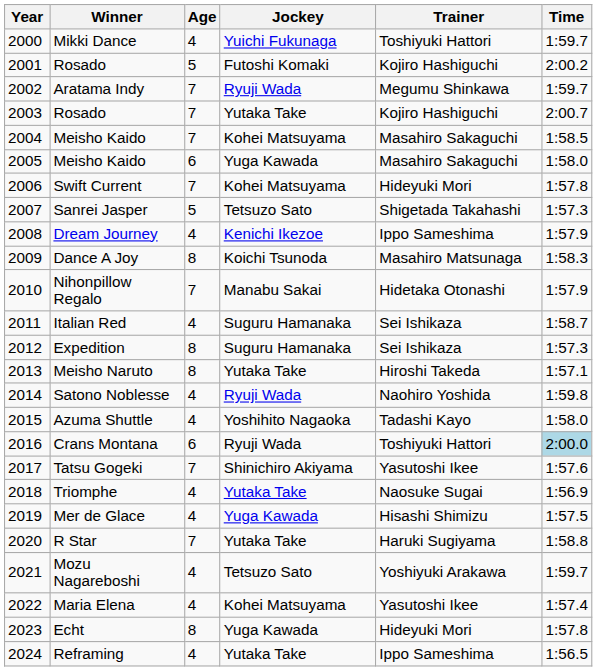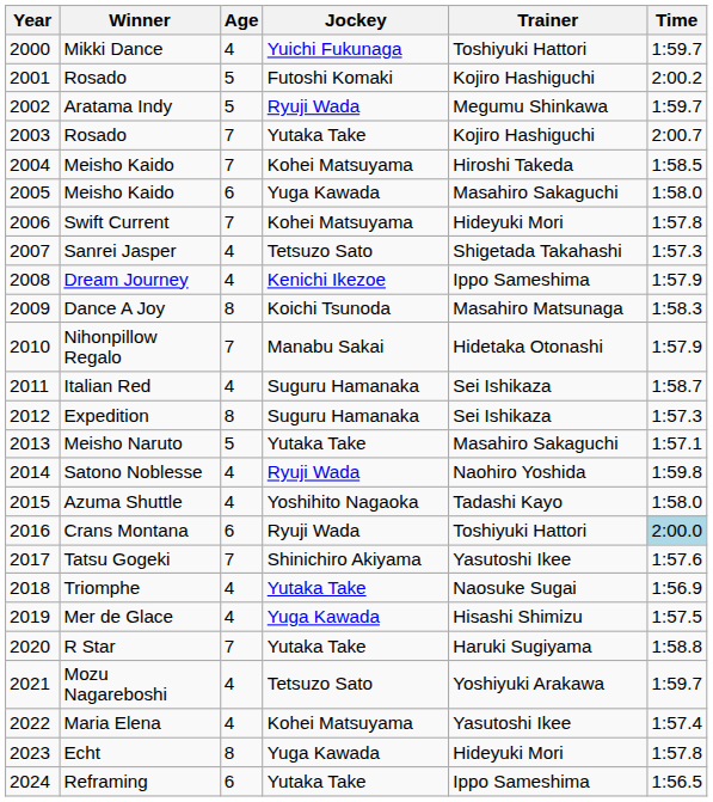Aratama Indy | Age: 7 -> 5
2004 / Meisho Kaido | Trainer: Masahiro Sakaguchi -> Hiroshi Takeda
Sanrei Jasper | Age: 5 -> 4
Meisho Naruto | Age: 8 -> 5
Meisho Naruto | Trainer: Hiroshi Takeda -> Masahiro Sakaguchi
Reframing | Age: 4 -> 6
